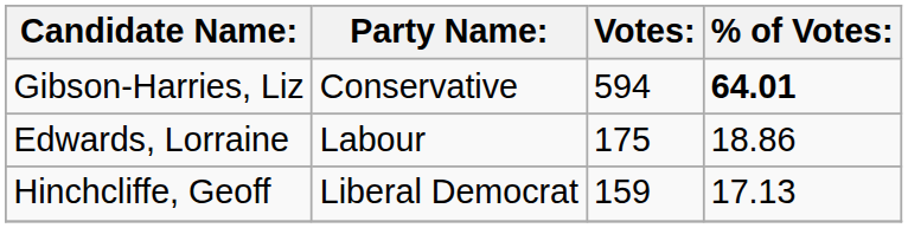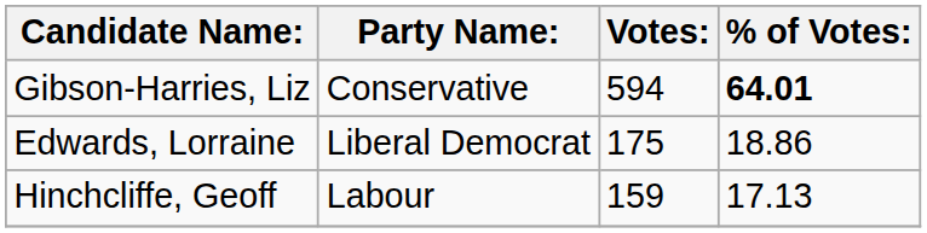Edwards, Lorraine | Party Name:: Labour -> Liberal Democrat
Hinchcliffe, Geoff | Party Name:: Liberal Democrat -> Labour
